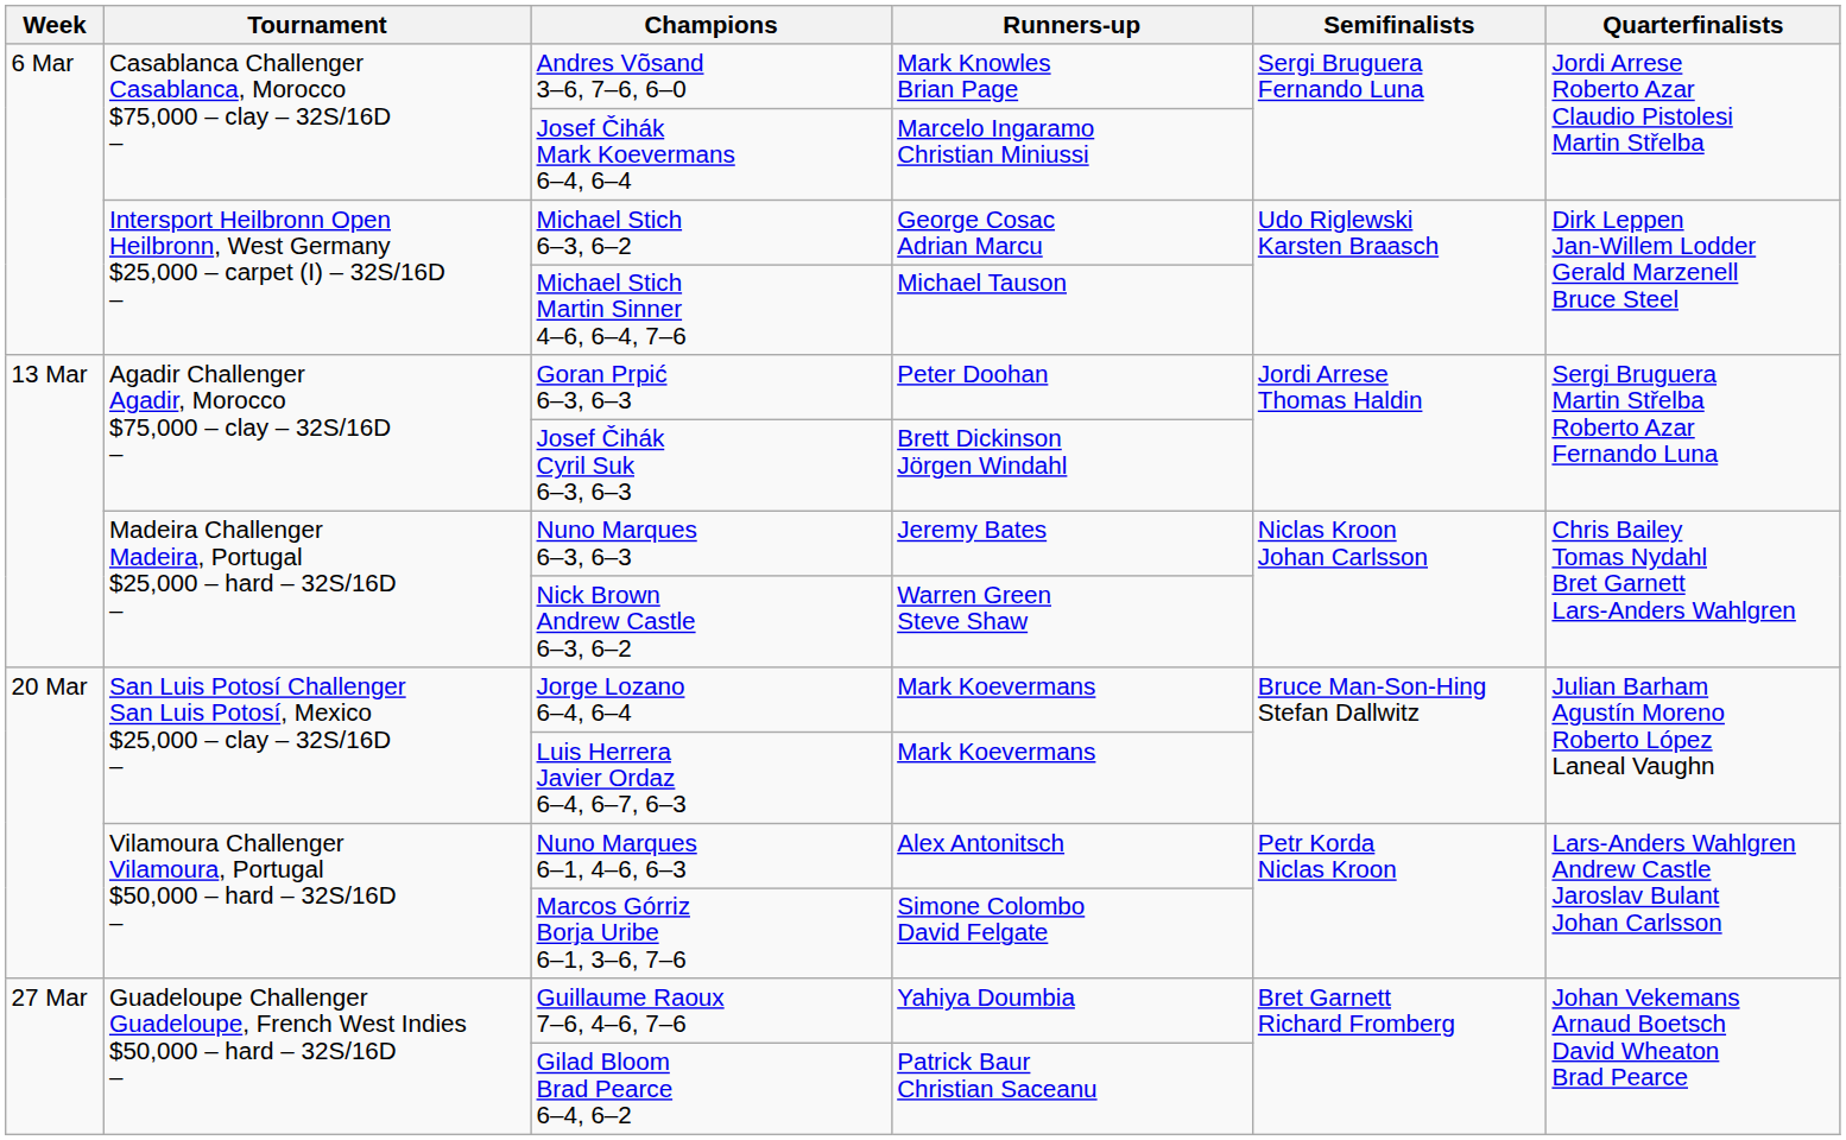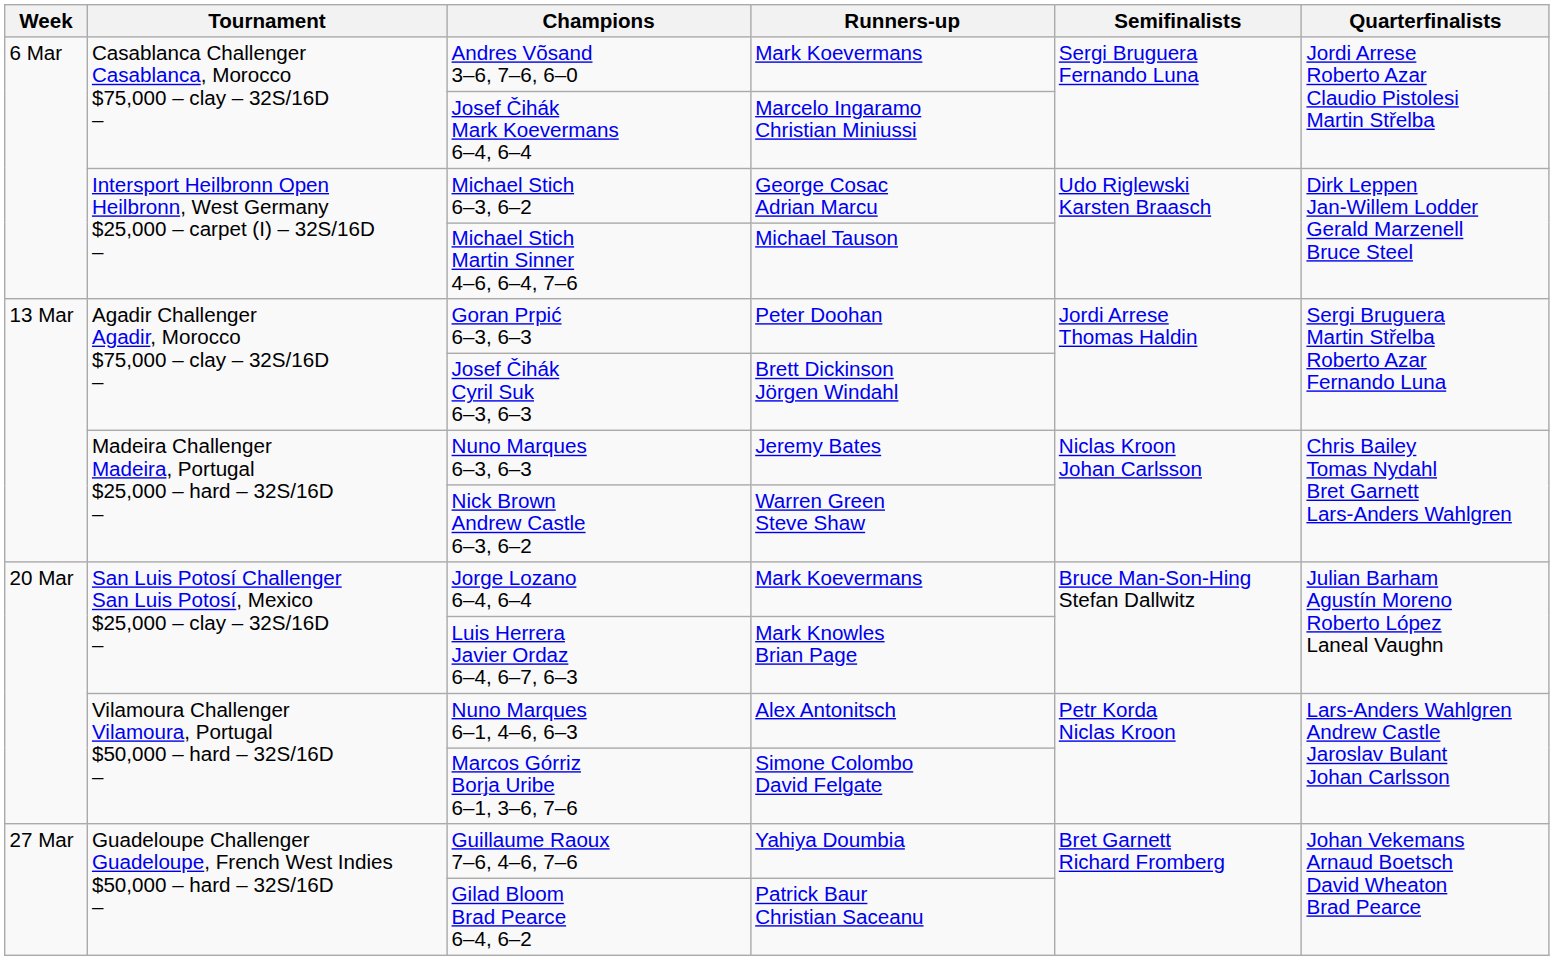Andres Võsand 3–6, 7–6, 6–0 | Runners-up: Mark Knowles Brian Page -> Mark Koevermans
Luis Herrera Javier Ordaz 6–4, 6–7, 6–3 | Runners-up: Mark Koevermans -> Mark Knowles Brian Page
